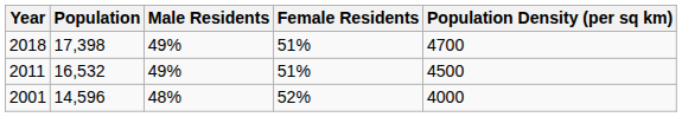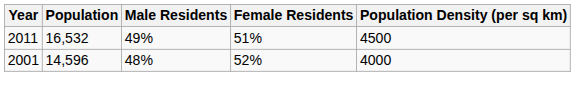- row: 2018 | 17,398 | 49% | 51% | 4700
